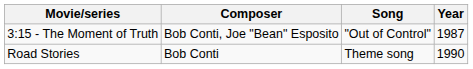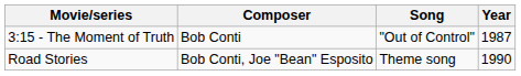3:15 - The Moment of Truth | Composer: Bob Conti, Joe "Bean" Esposito -> Bob Conti
Road Stories | Composer: Bob Conti -> Bob Conti, Joe "Bean" Esposito
